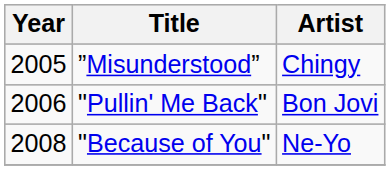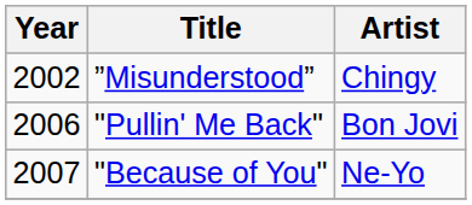”Misunderstood” | Year: 2005 -> 2002
"Because of You" | Year: 2008 -> 2007
